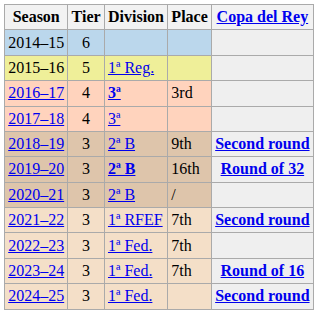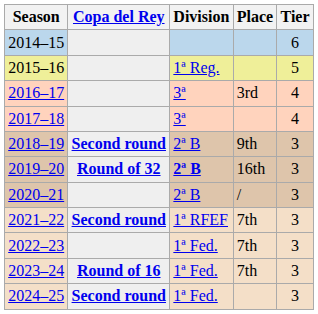columns swapped: Tier <-> Copa del Rey
2016–17 | Division: bold -> normal
